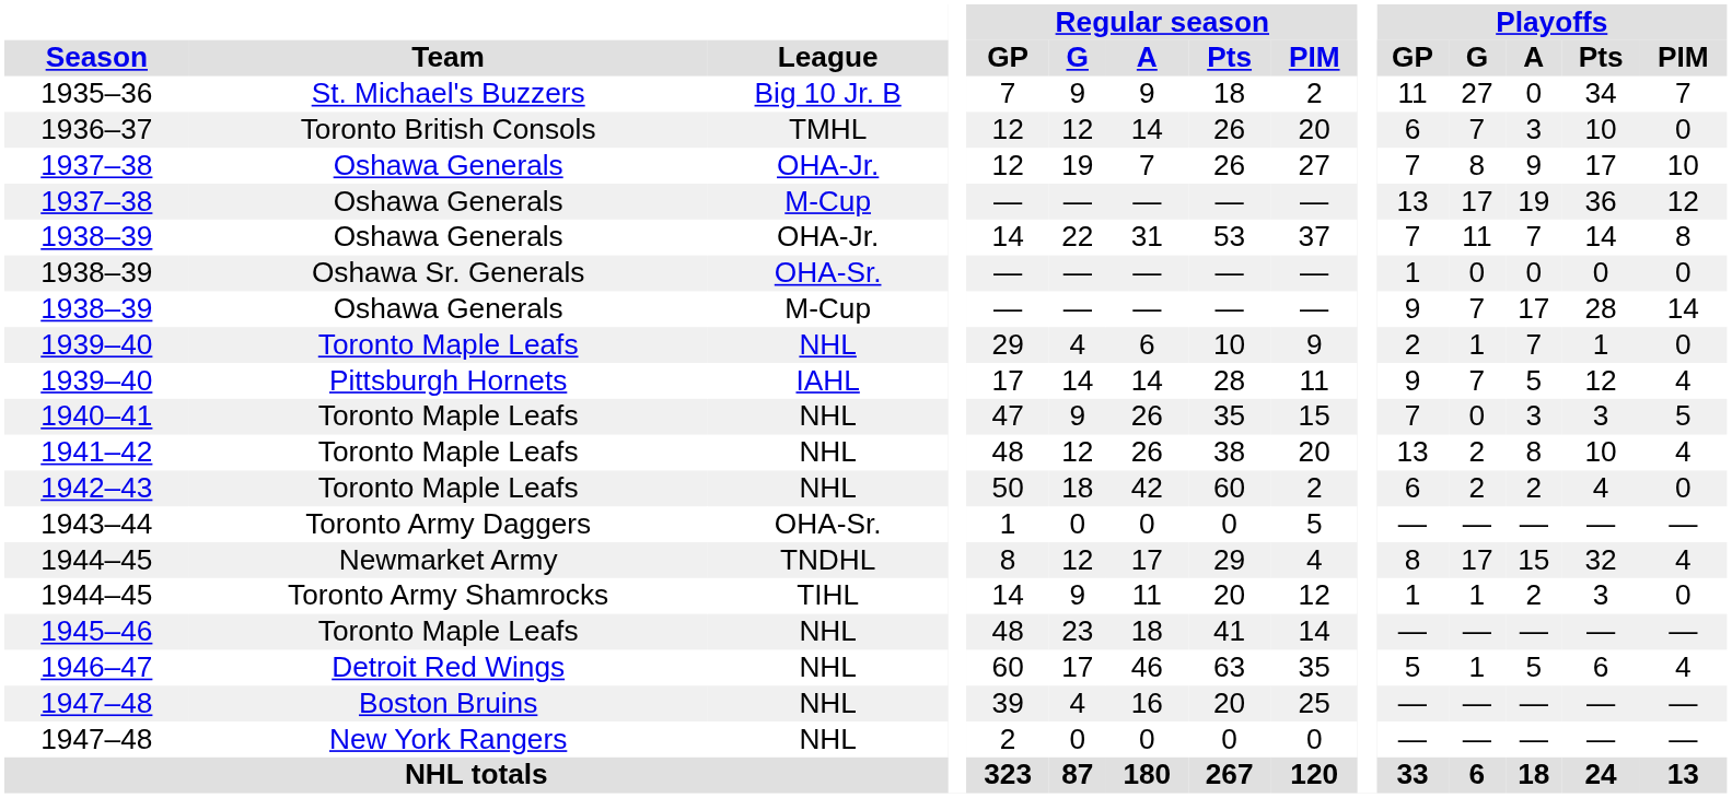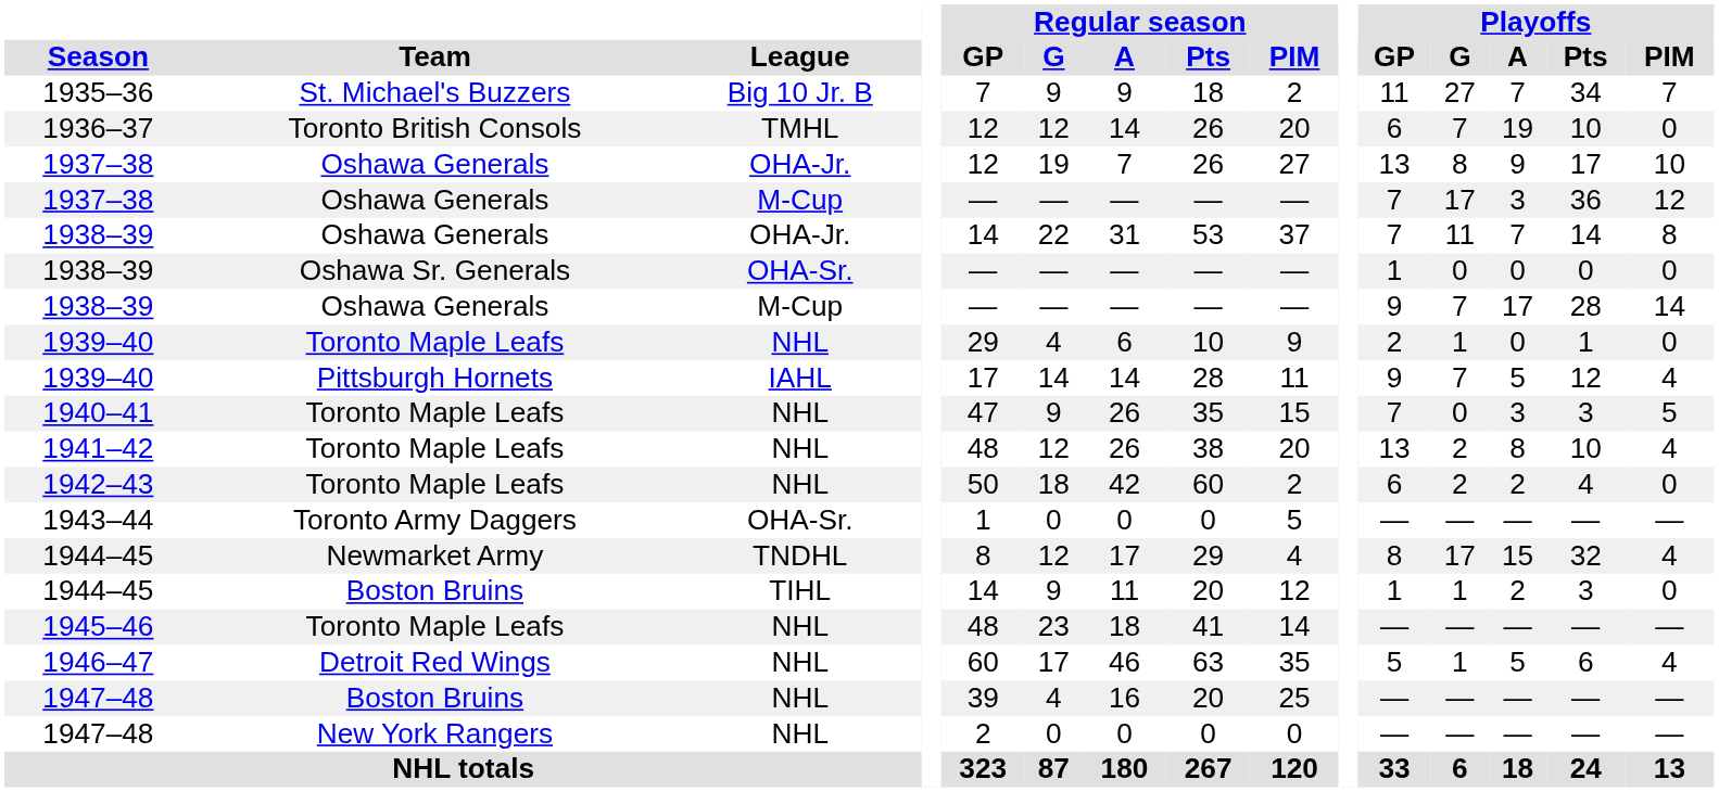1935–36 | Playoffs / A: 0 -> 7
1936–37 | Playoffs / A: 3 -> 19
1937–38 / OHA-Jr. | Playoffs / GP: 7 -> 13
1937–38 / M-Cup | Playoffs / GP: 13 -> 7
1937–38 / M-Cup | Playoffs / A: 19 -> 3
1939–40 / NHL | Playoffs / A: 7 -> 0
1944–45 / TIHL | Team: Toronto Army Shamrocks -> Boston Bruins
